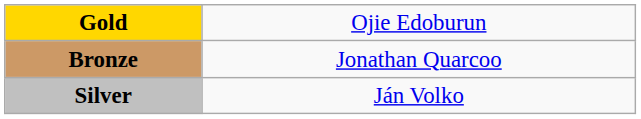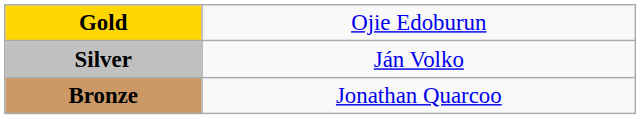rows swapped: Silver <-> Bronze
